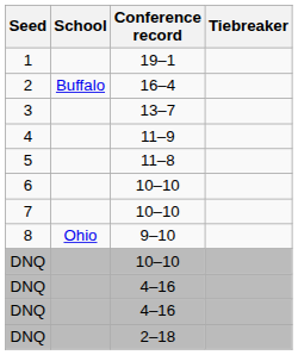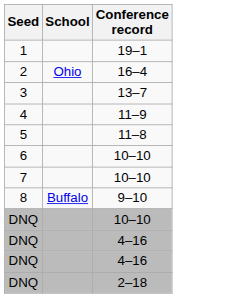- column: Tiebreaker
2 | School: Buffalo -> Ohio
8 | School: Ohio -> Buffalo
